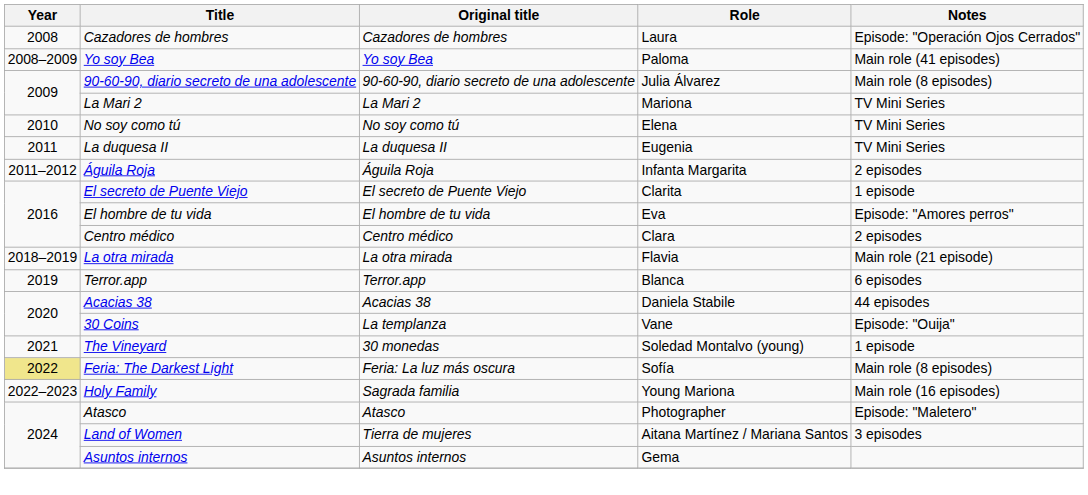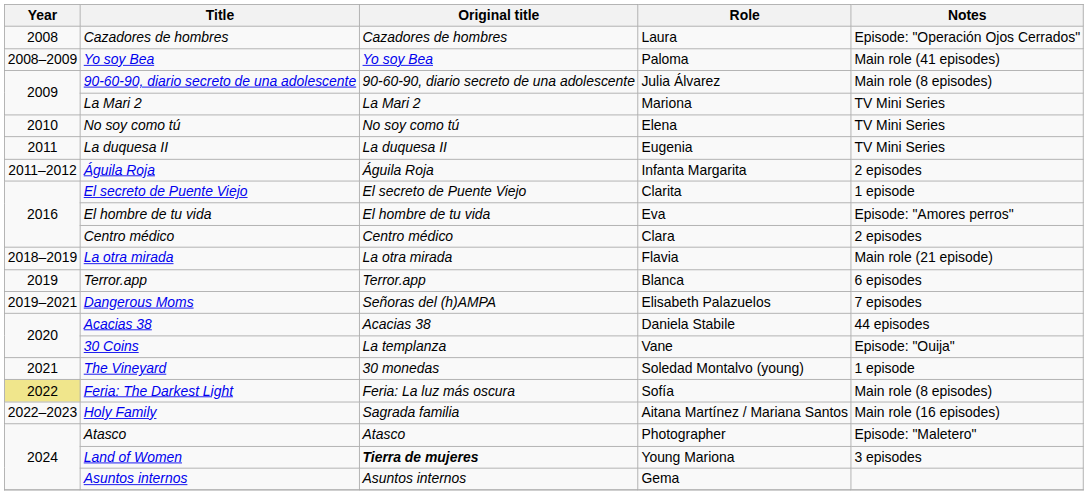+ row: 2019–2021 | Dangerous Moms | Señoras del (h)AMPA | Elisabeth Palazuelos | 7 episodes
Holy Family | Role: Young Mariona -> Aitana Martínez / Mariana Santos
Land of Women | Original title: normal -> bold
Land of Women | Role: Aitana Martínez / Mariana Santos -> Young Mariona
